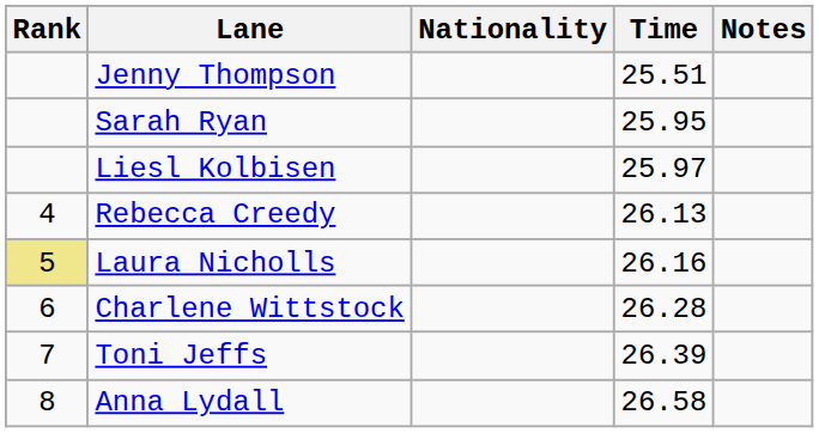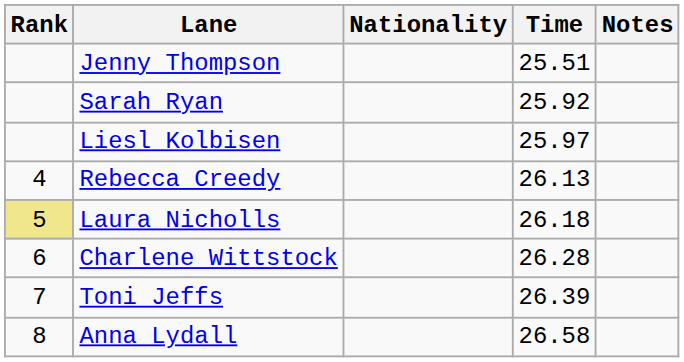Sarah Ryan | Time: 25.95 -> 25.92
Laura Nicholls | Time: 26.16 -> 26.18
